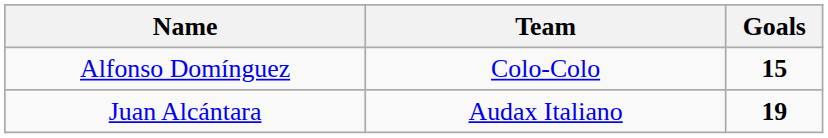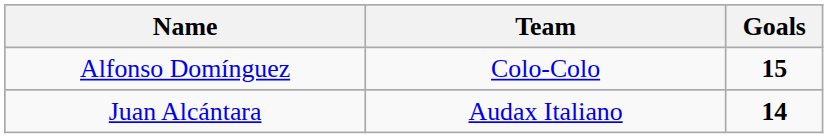Juan Alcántara | Goals: 19 -> 14
